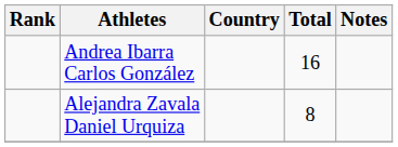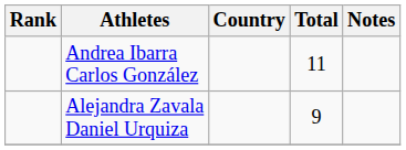Andrea Ibarra Carlos González | Total: 16 -> 11
Alejandra Zavala Daniel Urquiza | Total: 8 -> 9
